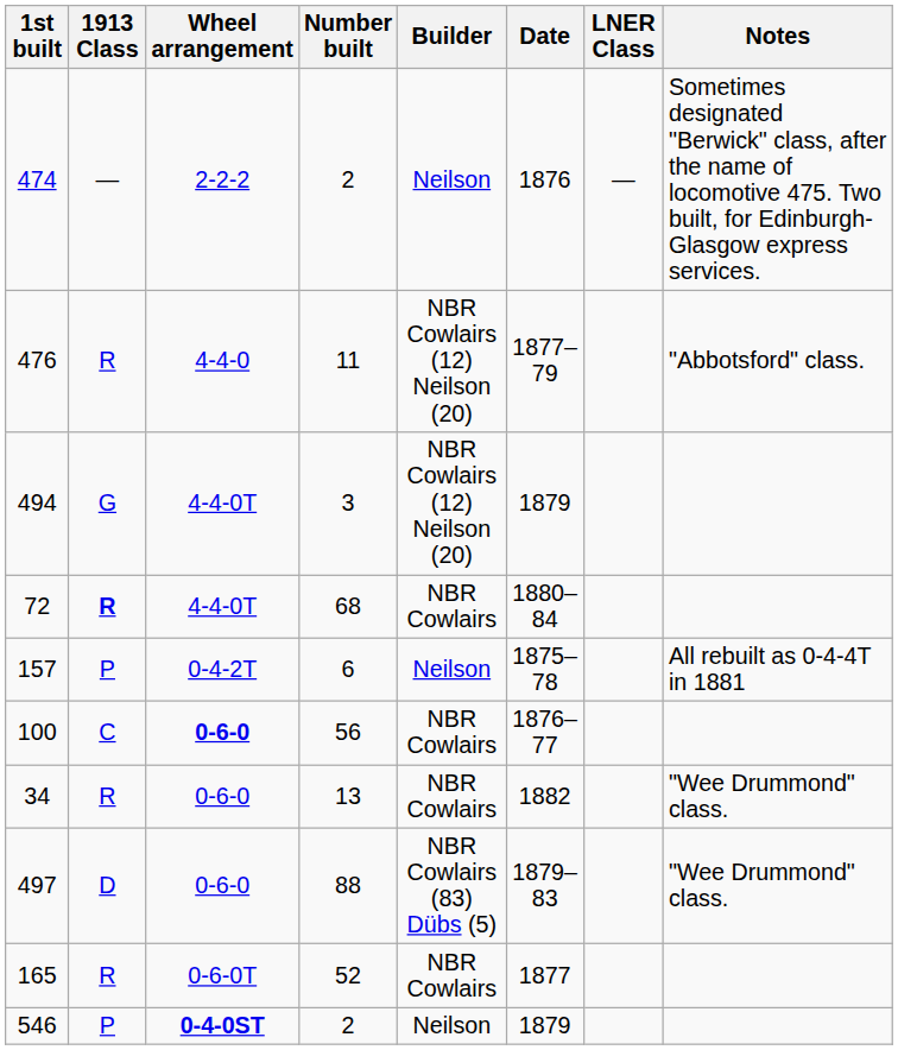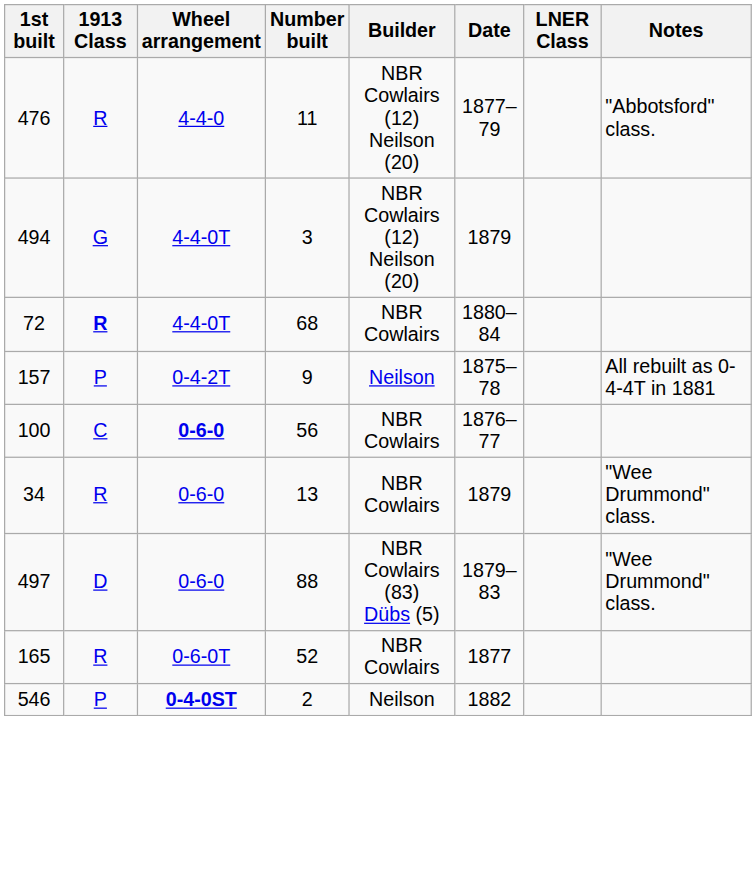- row: 474 | — | 2-2-2 | 2 | Neilson | 1876 | — | Sometimes designated "Berwick" class, after the name of locomotive 475. Two built, for Edinburgh-Glasgow express services.
157 | Number built: 6 -> 9
34 | Date: 1882 -> 1879
546 | Date: 1879 -> 1882
